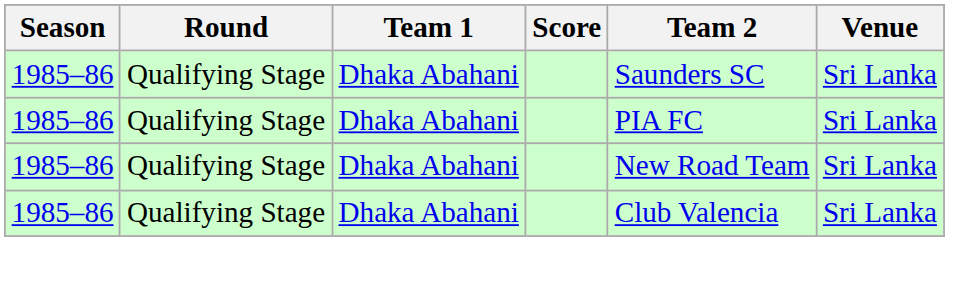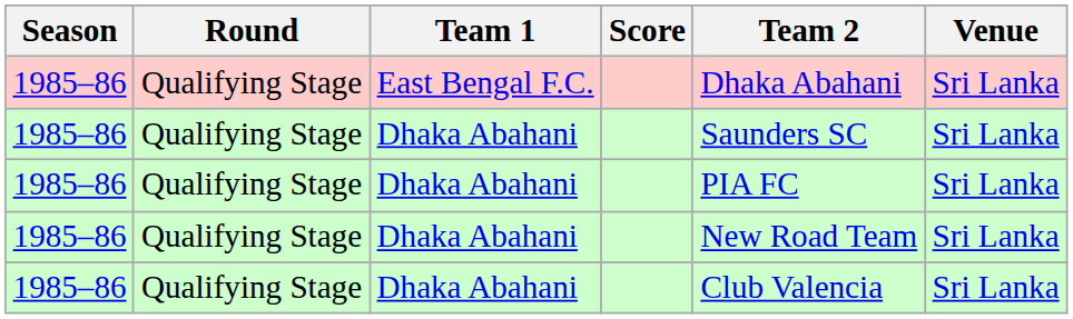+ row: 1985–86 | Qualifying Stage | East Bengal F.C. | Dhaka Abahani | Sri Lanka
